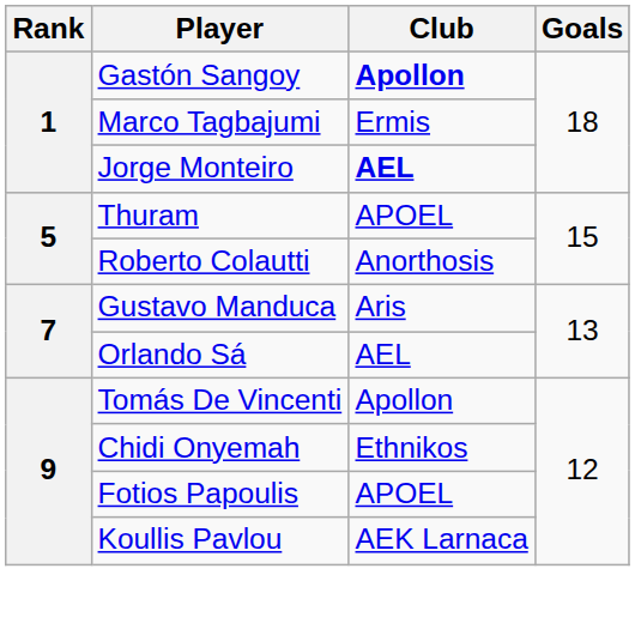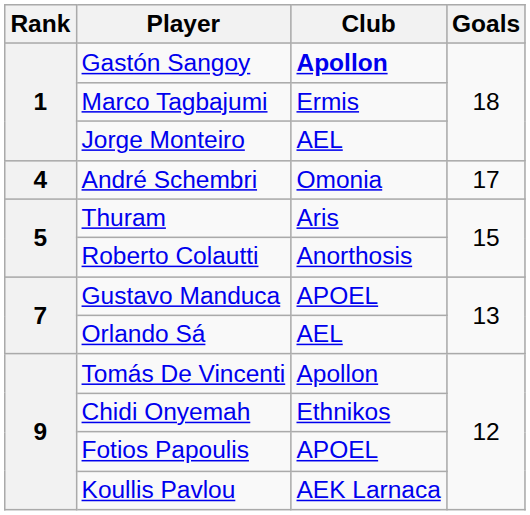Jorge Monteiro | Club: bold -> normal
+ row: 4 | André Schembri | Omonia | 17
Thuram | Club: APOEL -> Aris
Gustavo Manduca | Club: Aris -> APOEL
